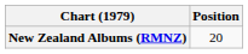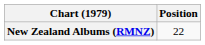New Zealand Albums (RMNZ) | Position: 20 -> 22
